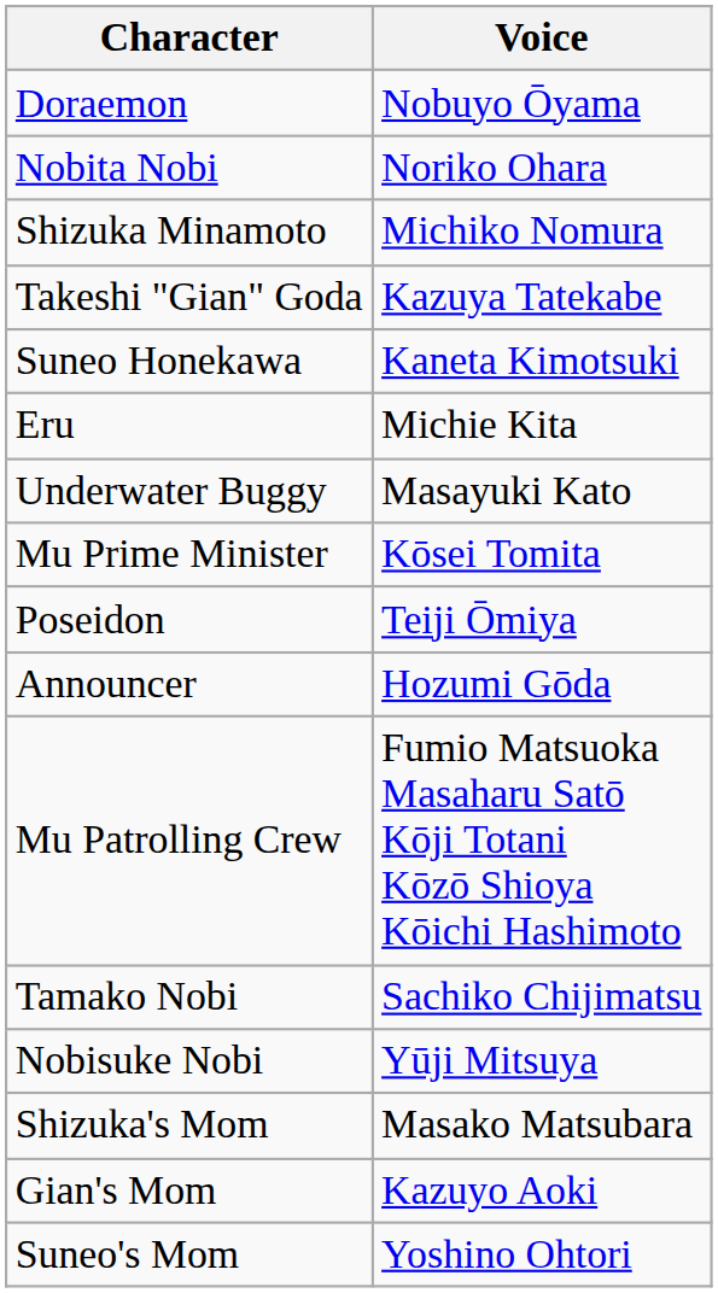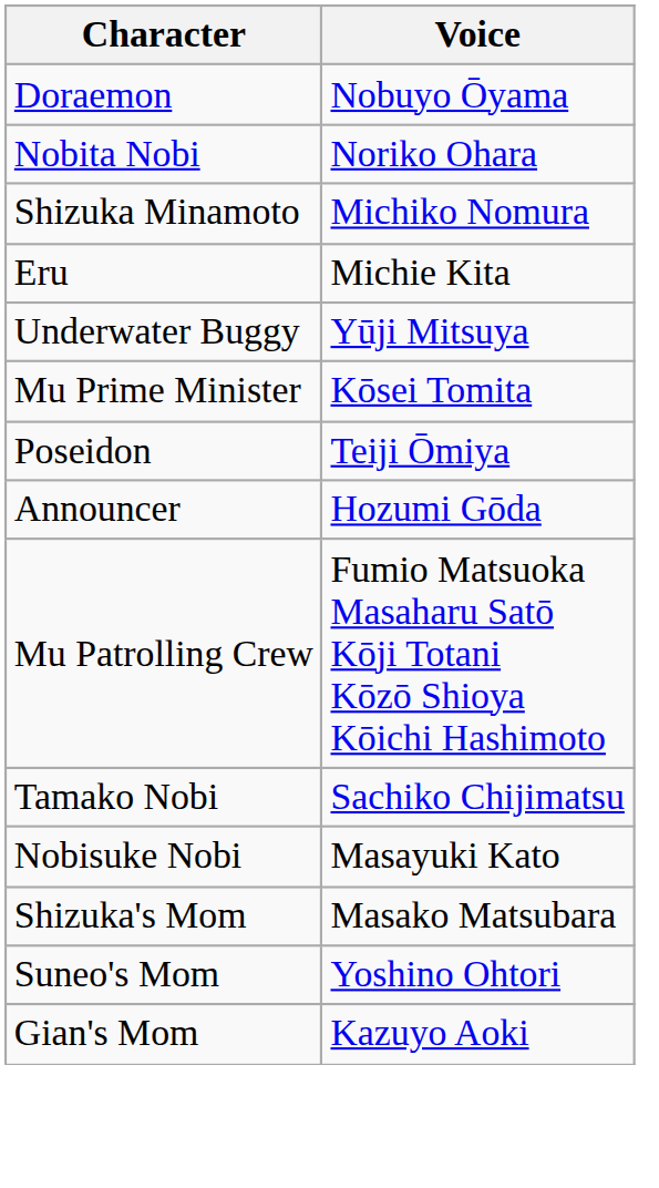- row: Takeshi "Gian" Goda | Kazuya Tatekabe
- row: Suneo Honekawa | Kaneta Kimotsuki
Underwater Buggy | Voice: Masayuki Kato -> Yūji Mitsuya
Nobisuke Nobi | Voice: Yūji Mitsuya -> Masayuki Kato
rows swapped: Suneo's Mom <-> Gian's Mom
